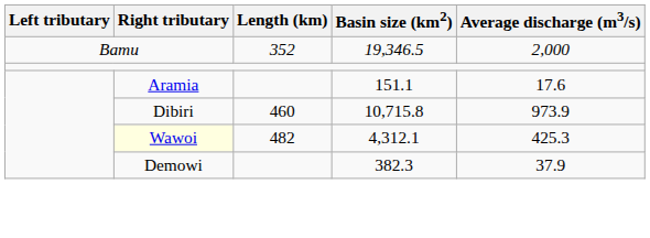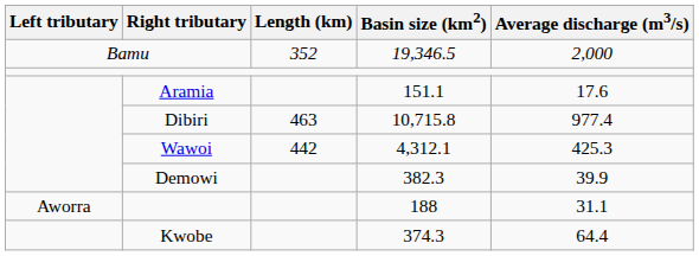10,715.8 | Length (km): 460 -> 463
10,715.8 | Average discharge (m3/s): 973.9 -> 977.4
4,312.1 | Right tributary: lightyellow background -> no background
4,312.1 | Length (km): 482 -> 442
382.3 | Average discharge (m3/s): 37.9 -> 39.9
+ row: Aworra | 188 | 31.1
+ row: Kwobe | 374.3 | 64.4
